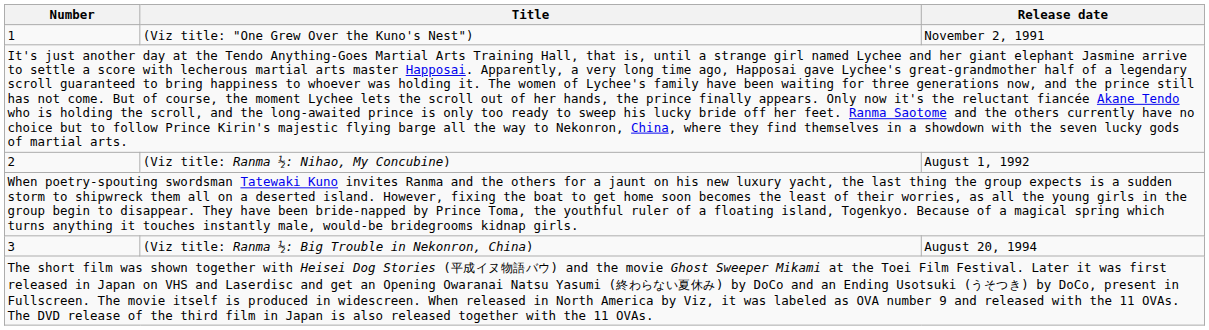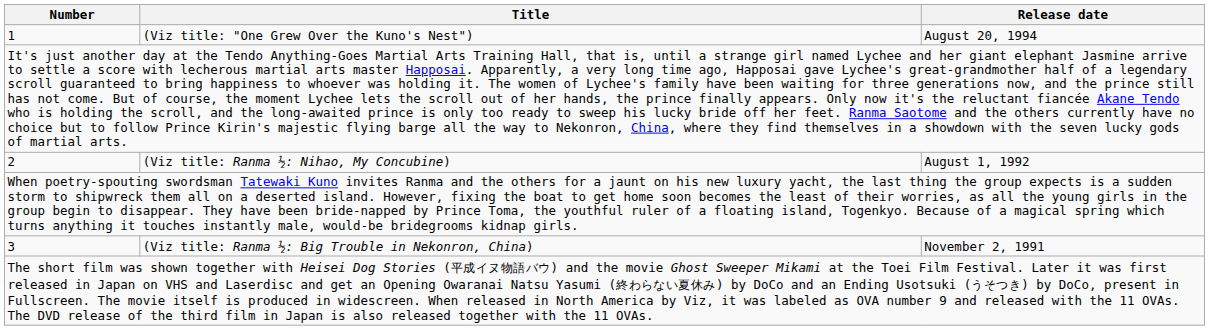1 | Release date: November 2, 1991 -> August 20, 1994
3 | Release date: August 20, 1994 -> November 2, 1991
